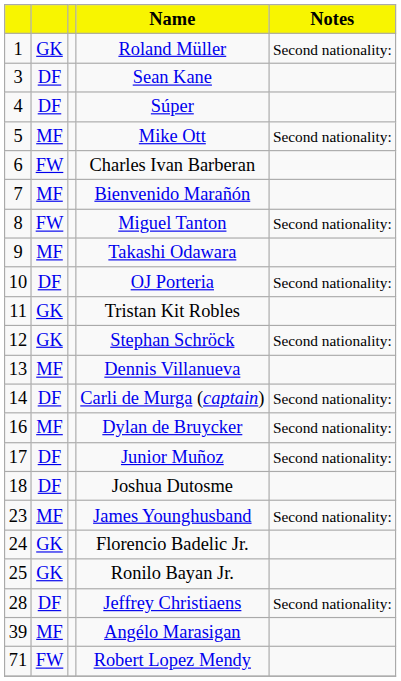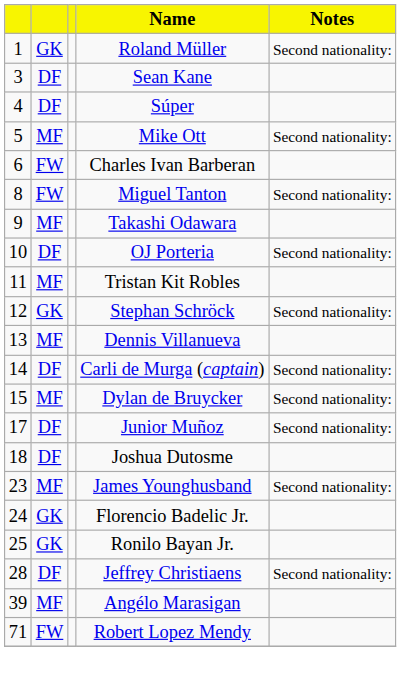- row: 7 | MF | Bienvenido Marañón
Tristan Kit Robles | column 2: GK -> MF
Dylan de Bruycker | column 1: 16 -> 15
